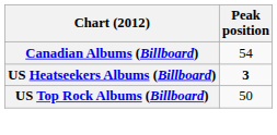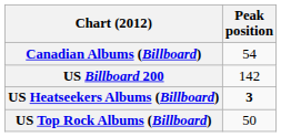+ row: US Billboard 200 | 142
